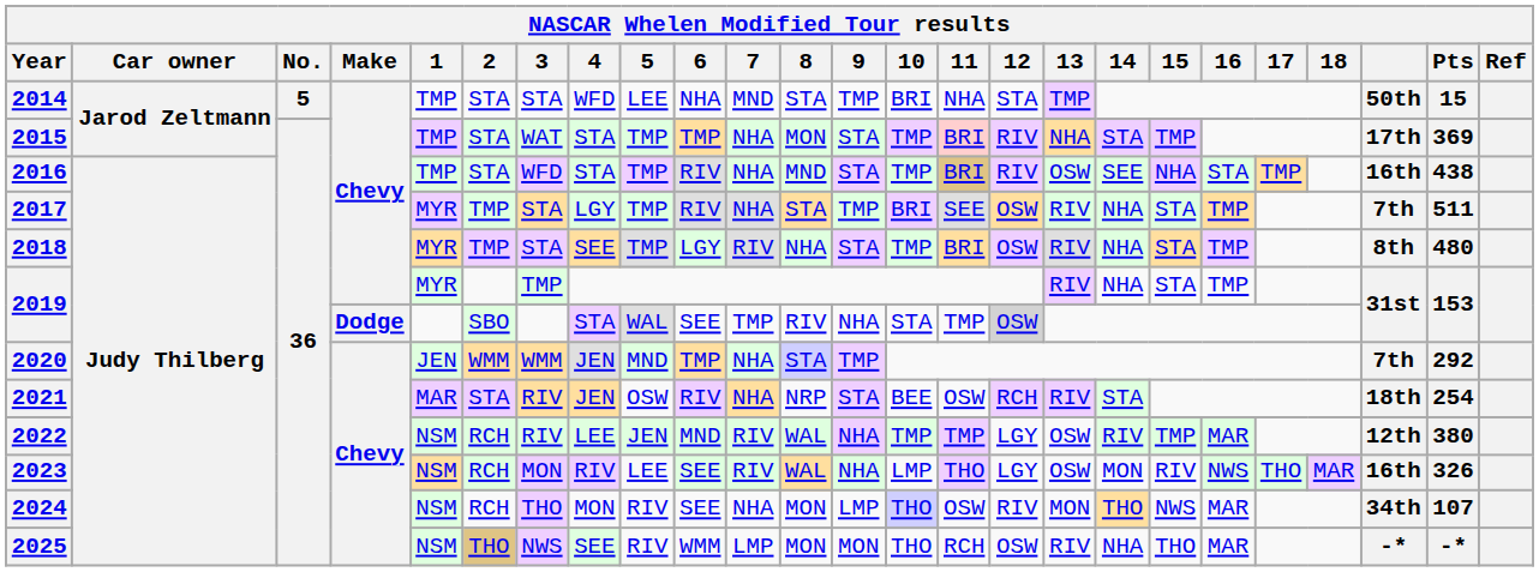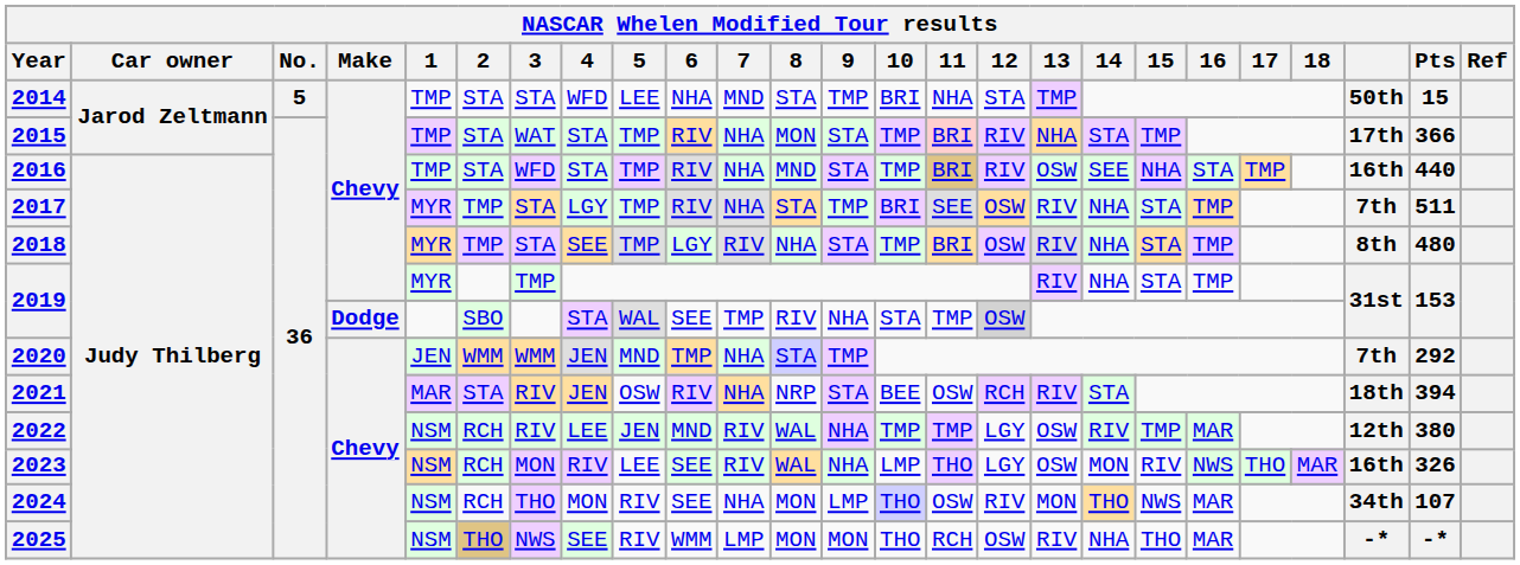2015 | 6: TMP -> RIV
2015 | Pts: 369 -> 366
2016 | Pts: 438 -> 440
2021 | Pts: 254 -> 394
